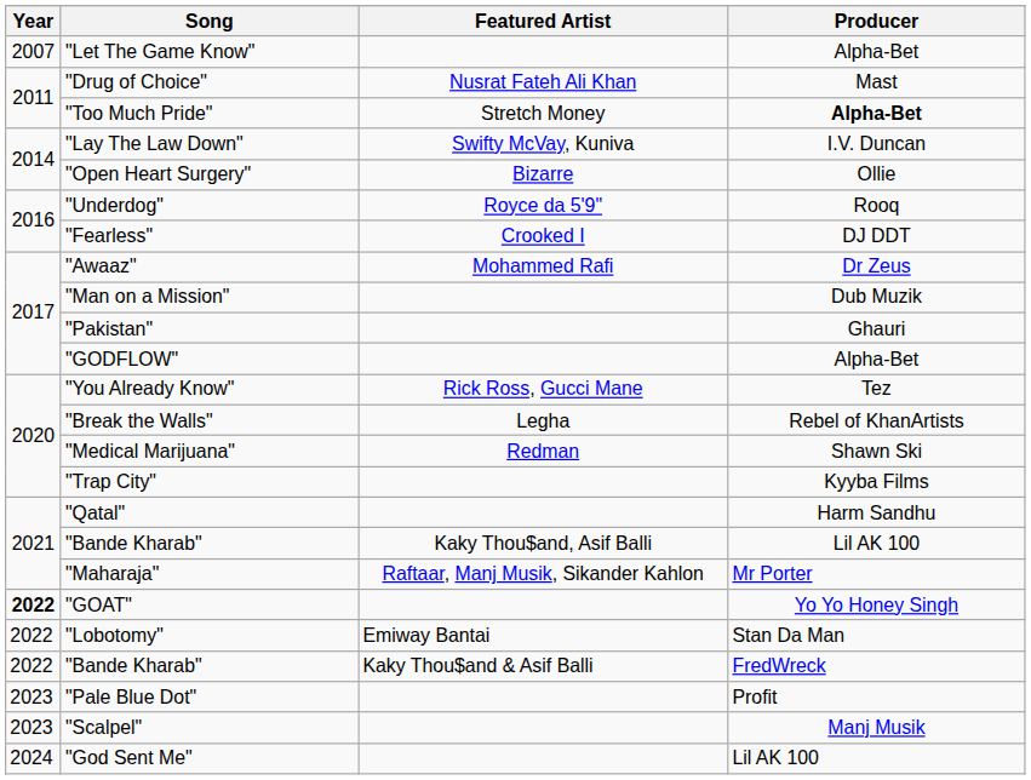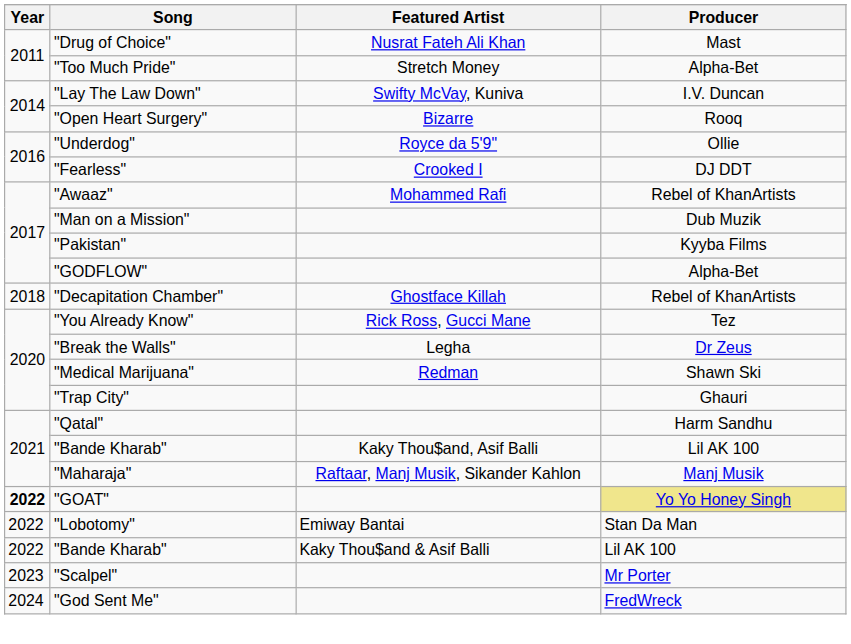- row: 2007 | "Let The Game Know" | Alpha-Bet
"Too Much Pride" | Producer: bold -> normal
"Open Heart Surgery" | Producer: Ollie -> Rooq
"Underdog" | Producer: Rooq -> Ollie
"Awaaz" | Producer: Dr Zeus -> Rebel of KhanArtists
"Pakistan" | Producer: Ghauri -> Kyyba Films
+ row: 2018 | "Decapitation Chamber" | Ghostface Killah | Rebel of KhanArtists
"Break the Walls" | Producer: Rebel of KhanArtists -> Dr Zeus
"Trap City" | Producer: Kyyba Films -> Ghauri
"Maharaja" | Producer: Mr Porter -> Manj Musik
"GOAT" | Producer: no background -> khaki background
"Bande Kharab" / Kaky Thou$and & Asif Balli | Producer: FredWreck -> Lil AK 100
- row: 2023 | "Pale Blue Dot" | Profit
"Scalpel" | Producer: Manj Musik -> Mr Porter
"God Sent Me" | Producer: Lil AK 100 -> FredWreck
